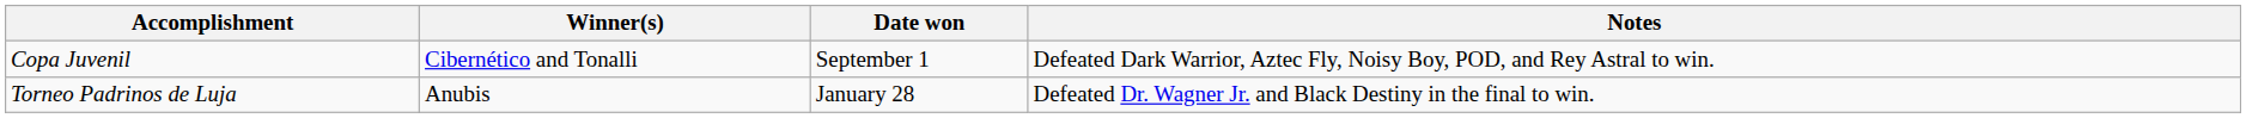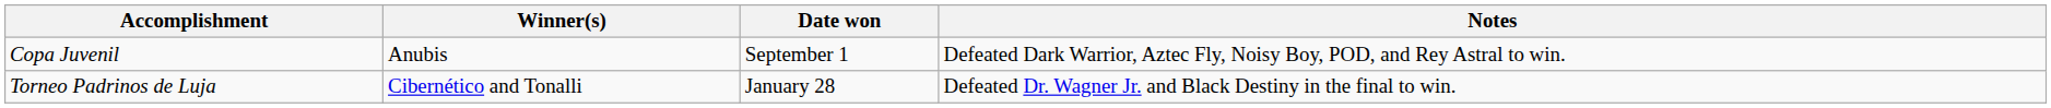Copa Juvenil | Winner(s): Cibernético and Tonalli -> Anubis
Torneo Padrinos de Luja | Winner(s): Anubis -> Cibernético and Tonalli
